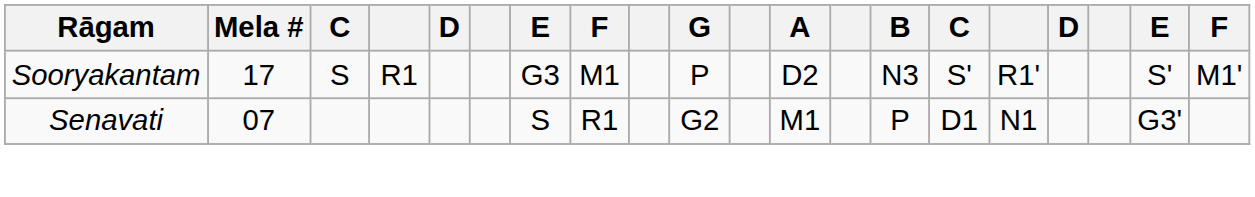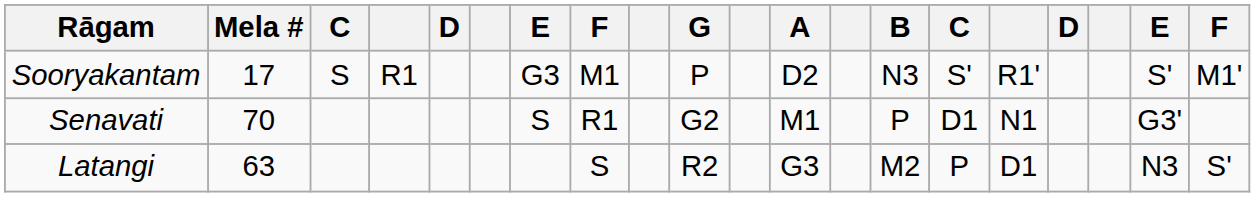Senavati | Mela #: 07 -> 70
+ row: Latangi | 63 | S | R2 | G3 | M2 | P | D1 | N3 | S'
